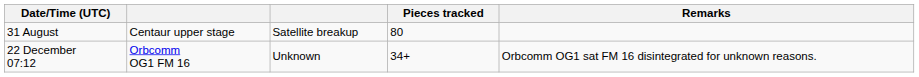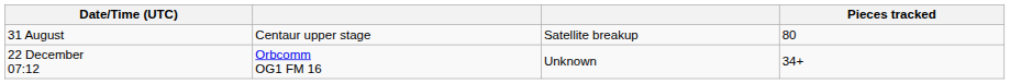- column: Remarks | Orbcomm OG1 sat FM 16 disintegrated for unknown reasons.
